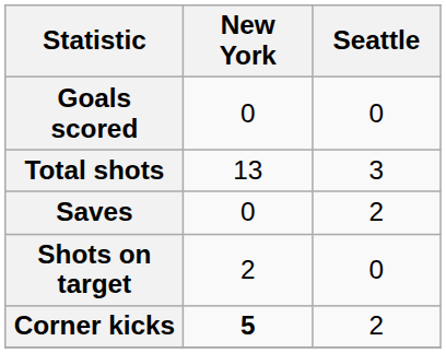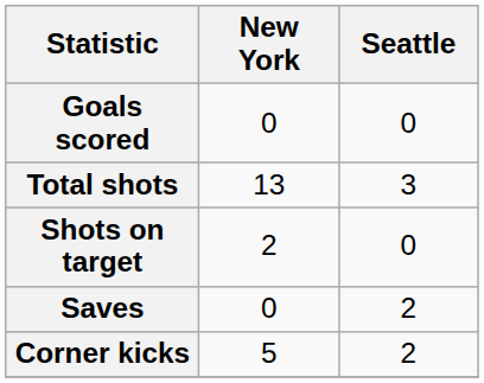rows swapped: Shots on target <-> Saves
Corner kicks | New York: bold -> normal
